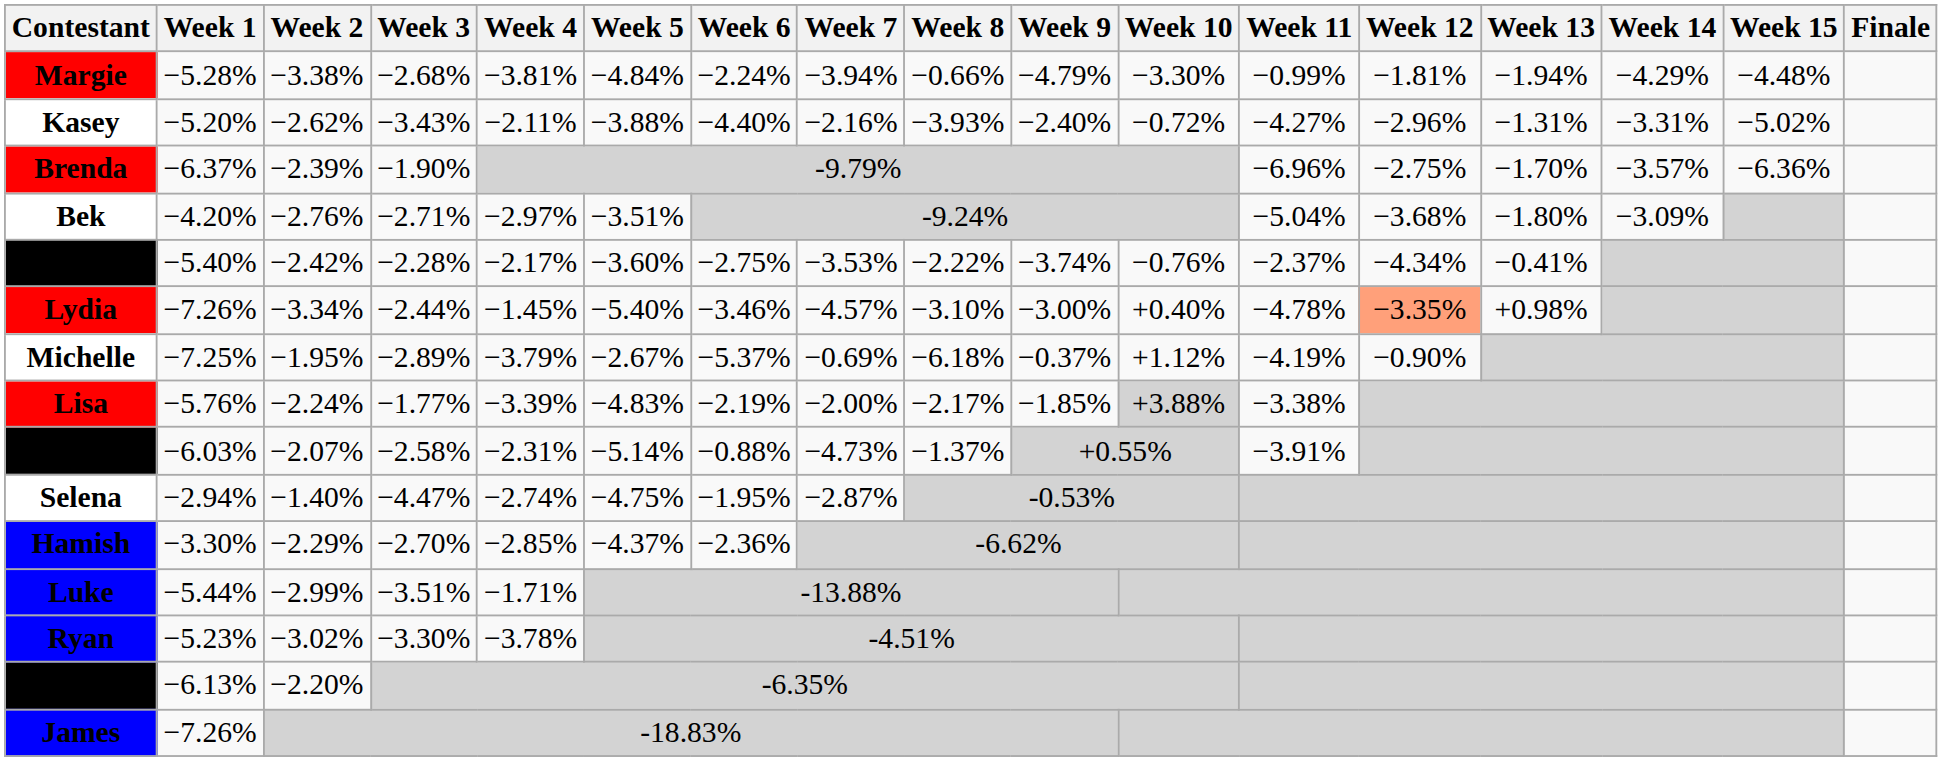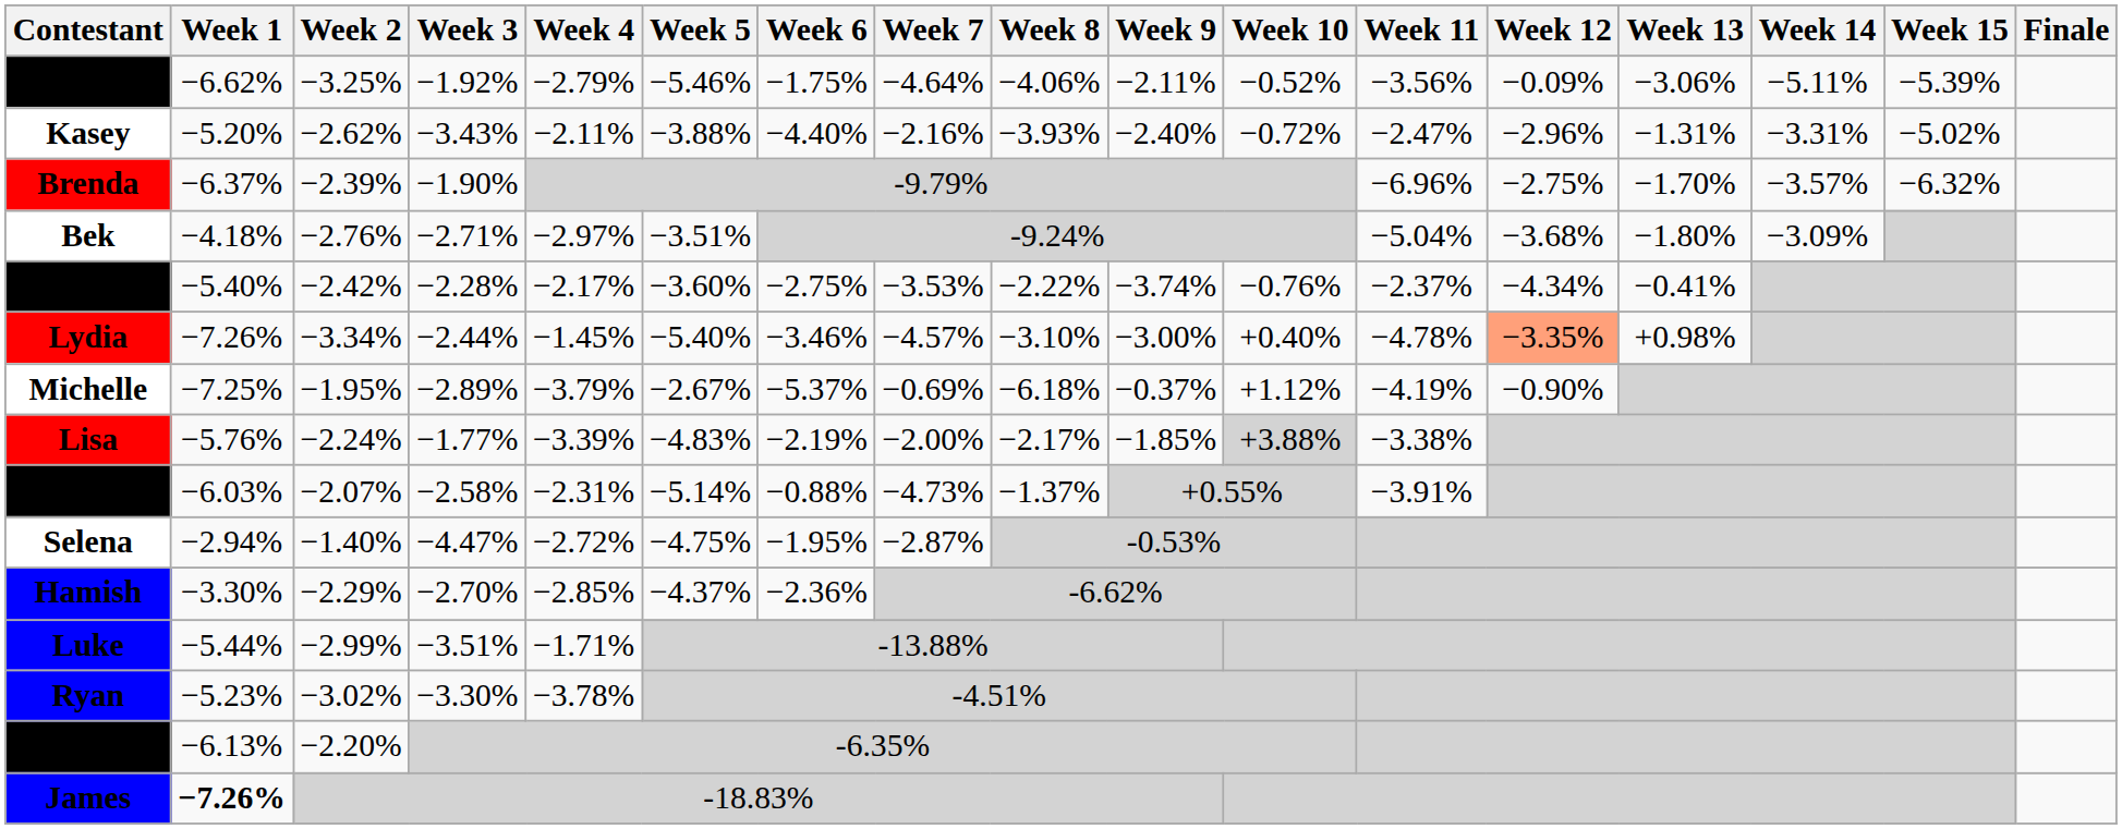- row: Margie | −5.28% | −3.38% | −2.68% | −3.81% | −4.84% | −2.24% | −3.94% | −0.66% | −4.79% | −3.30% | −0.99% | −1.81% | −1.94% | −4.29% | −4.48%
+ row: Alex | −6.62% | −3.25% | −1.92% | −2.79% | −5.46% | −1.75% | −4.64% | −4.06% | −2.11% | −0.52% | −3.56% | −0.09% | −3.06% | −5.11% | −5.39%
Kasey | Week 11: −4.27% -> −2.47%
Brenda | Week 15: −6.36% -> −6.32%
Bek | Week 1: −4.20% -> −4.18%
Selena | Week 4: −2.74% -> −2.72%
James | Week 1: normal -> bold
